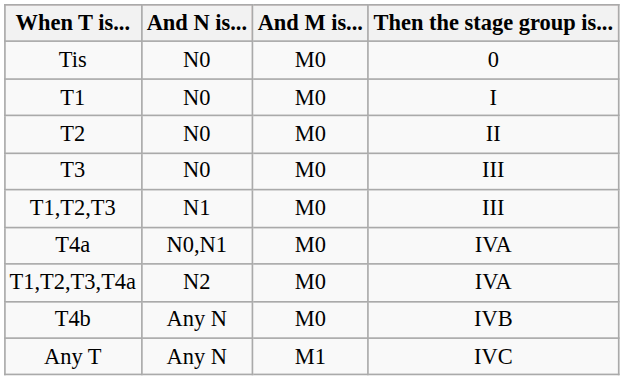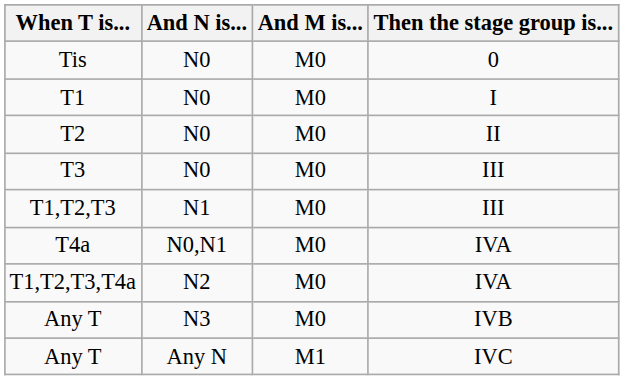+ row: Any T | N3 | M0 | IVB
- row: T4b | Any N | M0 | IVB
